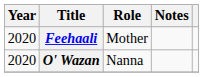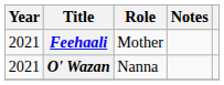Feehaali | Year: 2020 -> 2021
O' Wazan | Year: 2020 -> 2021
